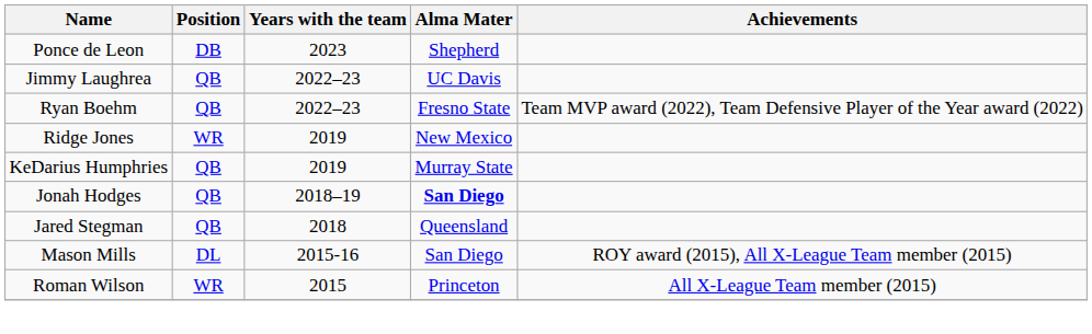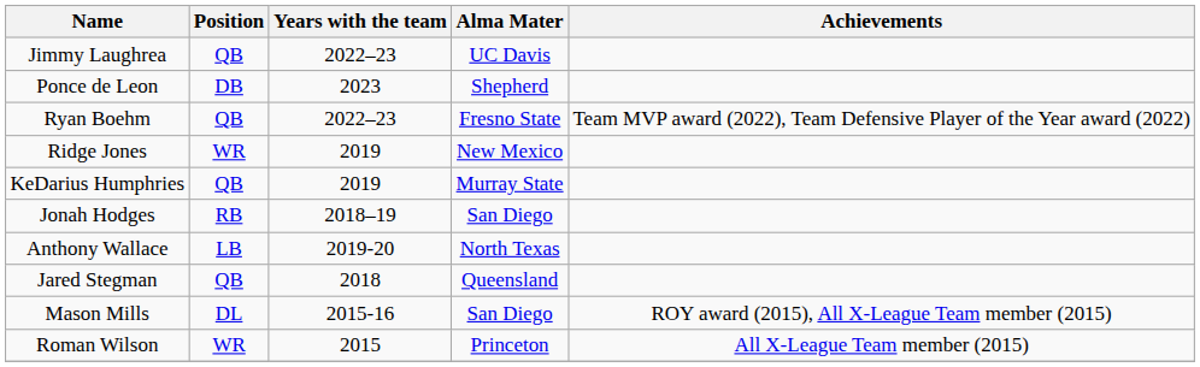rows swapped: Jimmy Laughrea <-> Ponce de Leon
Jonah Hodges | Position: QB -> RB
Jonah Hodges | Alma Mater: bold -> normal
+ row: Anthony Wallace | LB | 2019-20 | North Texas
